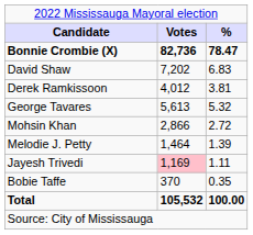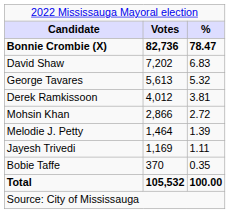rows swapped: George Tavares <-> Derek Ramkissoon
Jayesh Trivedi | column 2: pink background -> no background
